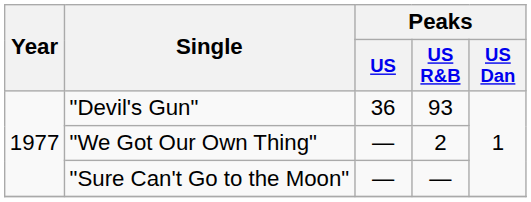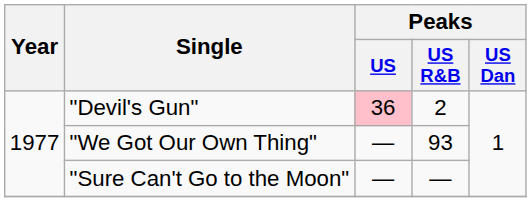"Devil's Gun" | Peaks / US: no background -> pink background
"Devil's Gun" | Peaks / US R&B: 93 -> 2
"We Got Our Own Thing" | Peaks / US R&B: 2 -> 93
